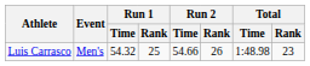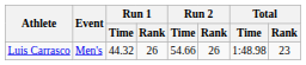Luis Carrasco | Run 1 / Time: 54.32 -> 44.32
Luis Carrasco | Run 1 / Rank: 25 -> 26
